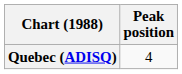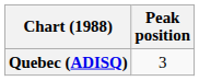Quebec (ADISQ) | Peak position: 4 -> 3
